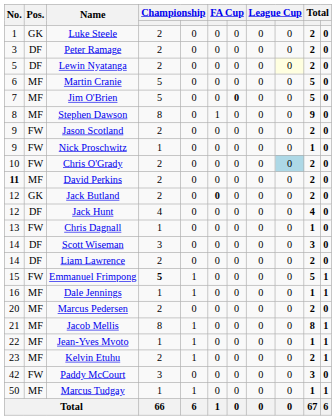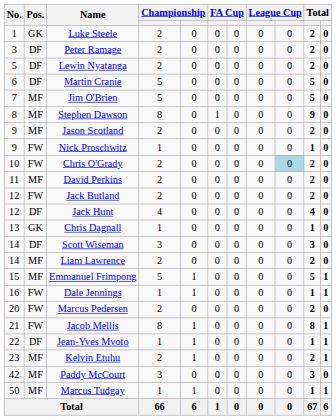Lewin Nyatanga | column 9: lightyellow background -> no background
Martin Cranie | Pos.: MF -> DF
Jim O'Brien | column 7: bold -> normal
Jason Scotland | Pos.: FW -> MF
David Perkins | No.: bold -> normal
Jack Butland | Pos.: GK -> FW
Jack Butland | column 6: bold -> normal
Chris Dagnall | Pos.: FW -> GK
Liam Lawrence | Pos.: DF -> MF
Emmanuel Frimpong | Pos.: FW -> MF
Emmanuel Frimpong | column 4: bold -> normal
Dale Jennings | Pos.: MF -> FW
Marcus Pedersen | Pos.: MF -> FW
Jacob Mellis | Pos.: MF -> FW
Jean-Yves Mvoto | Pos.: MF -> DF
Paddy McCourt | Pos.: FW -> MF
